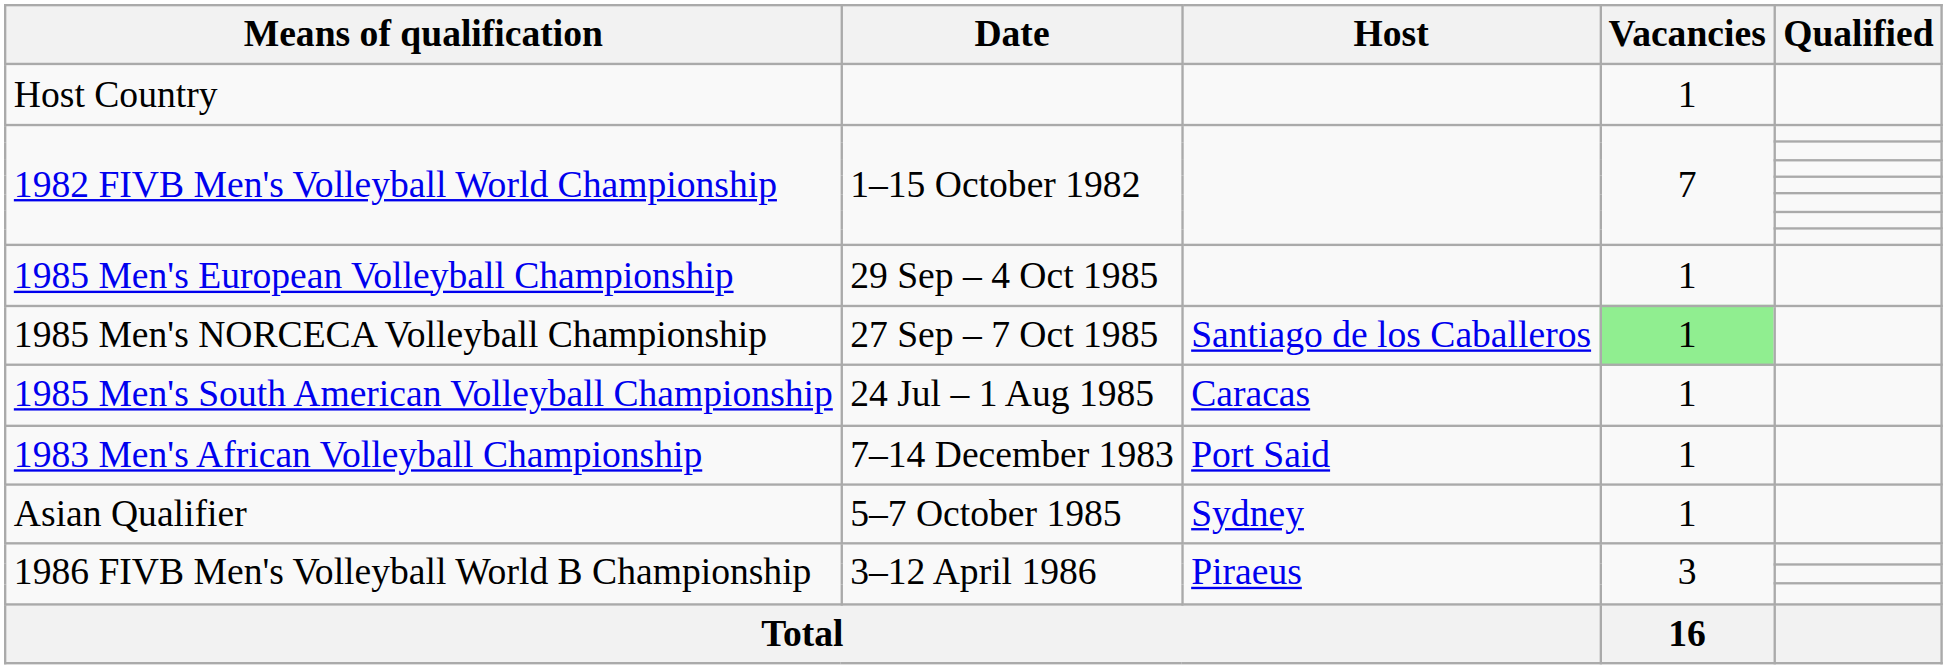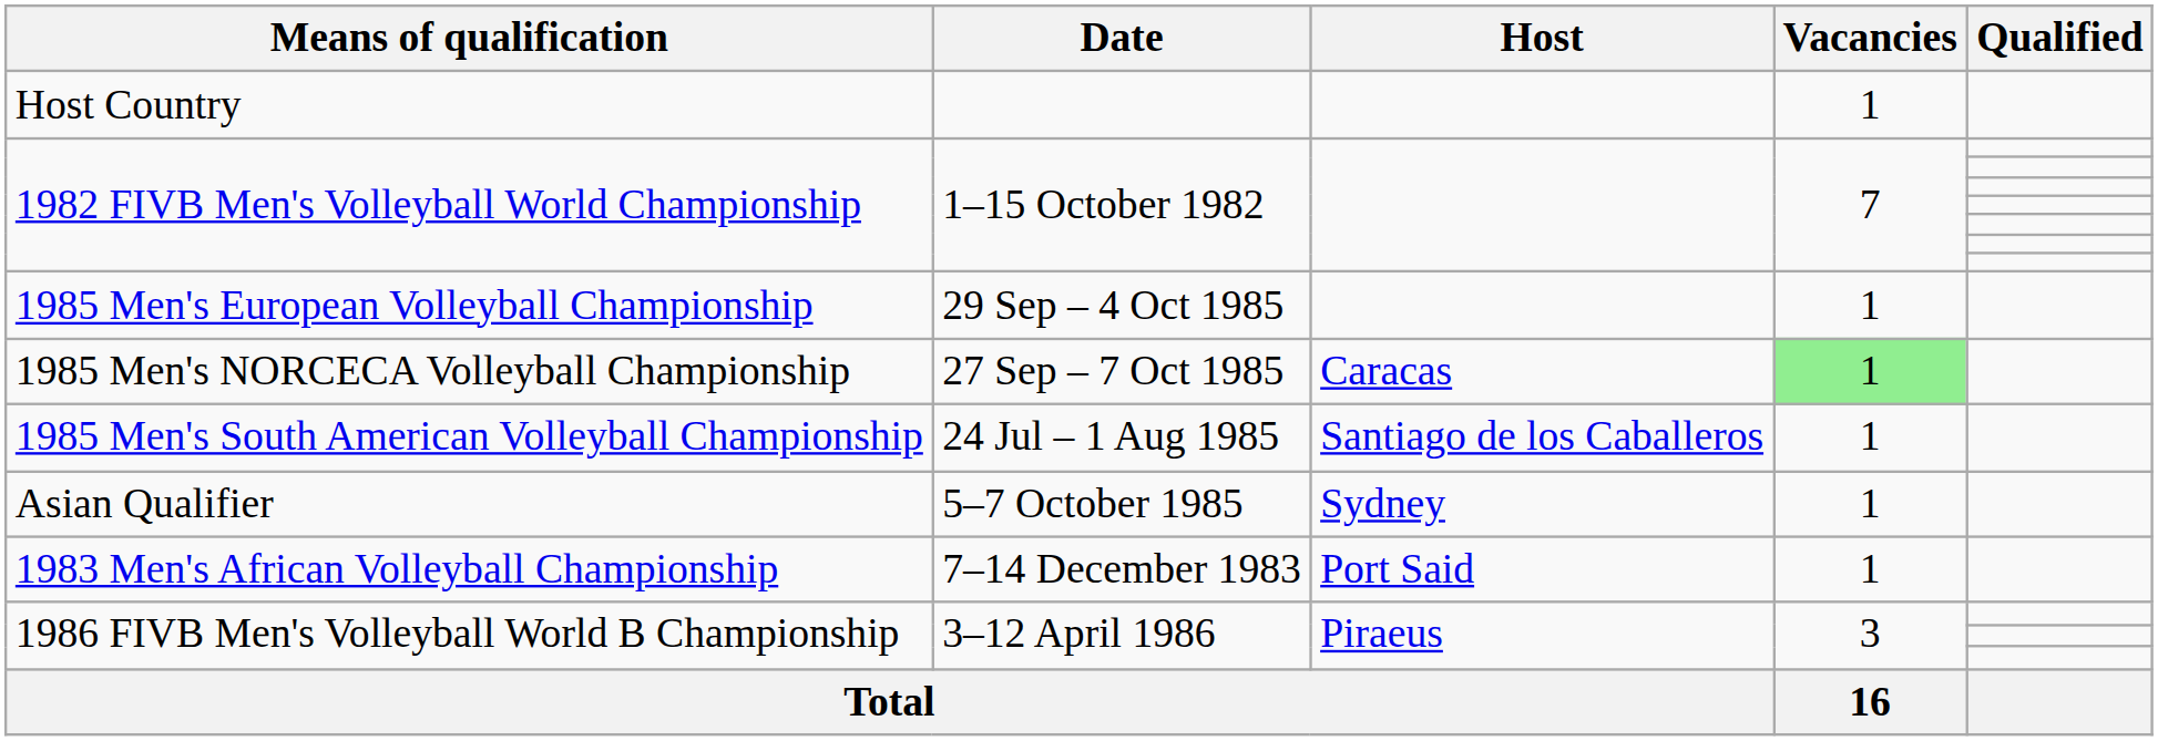1985 Men's NORCECA Volleyball Championship | Host: Santiago de los Caballeros -> Caracas
1985 Men's South American Volleyball Championship | Host: Caracas -> Santiago de los Caballeros
rows swapped: Asian Qualifier <-> 1983 Men's African Volleyball Championship
